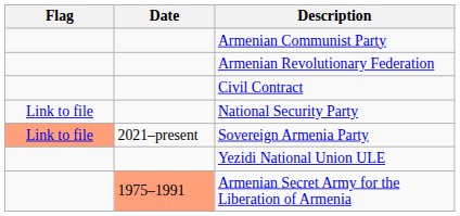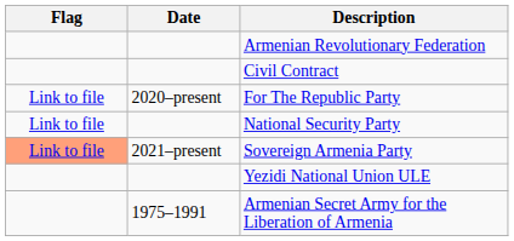- row: Armenian Communist Party
+ row: Link to file | 2020–present | For The Republic Party
Armenian Secret Army for the Liberation of Armenia | Date: lightsalmon background -> no background
